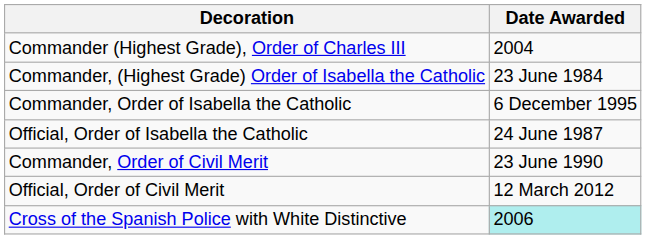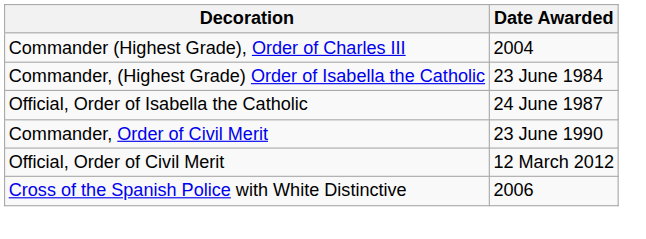- row: Commander, Order of Isabella the Catholic | 6 December 1995
Cross of the Spanish Police with White Distinctive | Date Awarded: paleturquoise background -> no background
